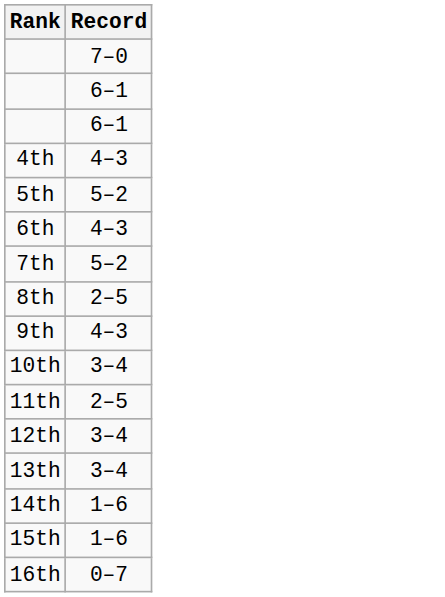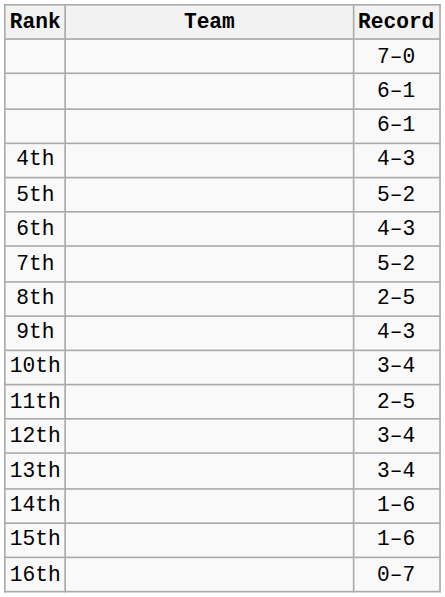+ column: Team
